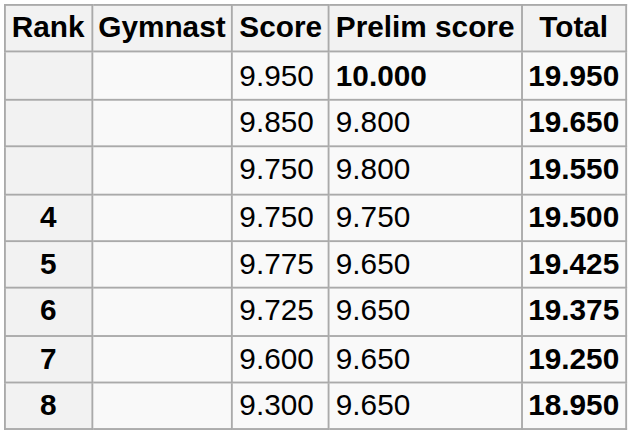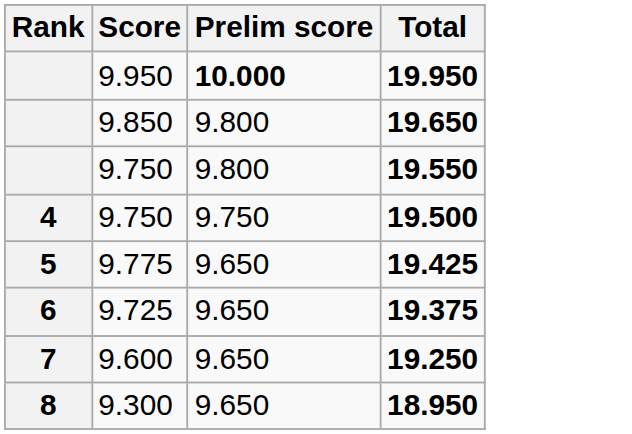- column: Gymnast
